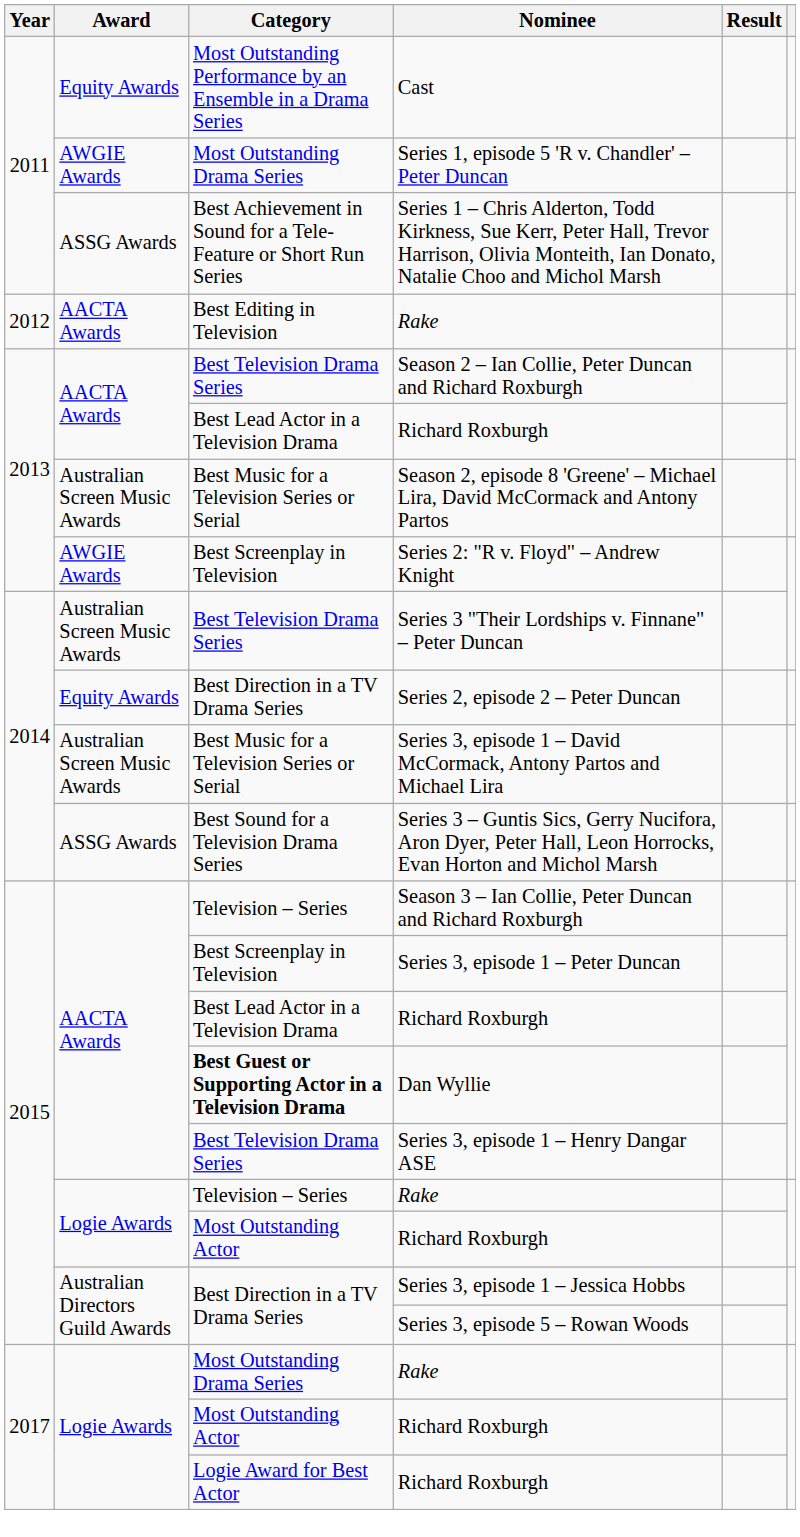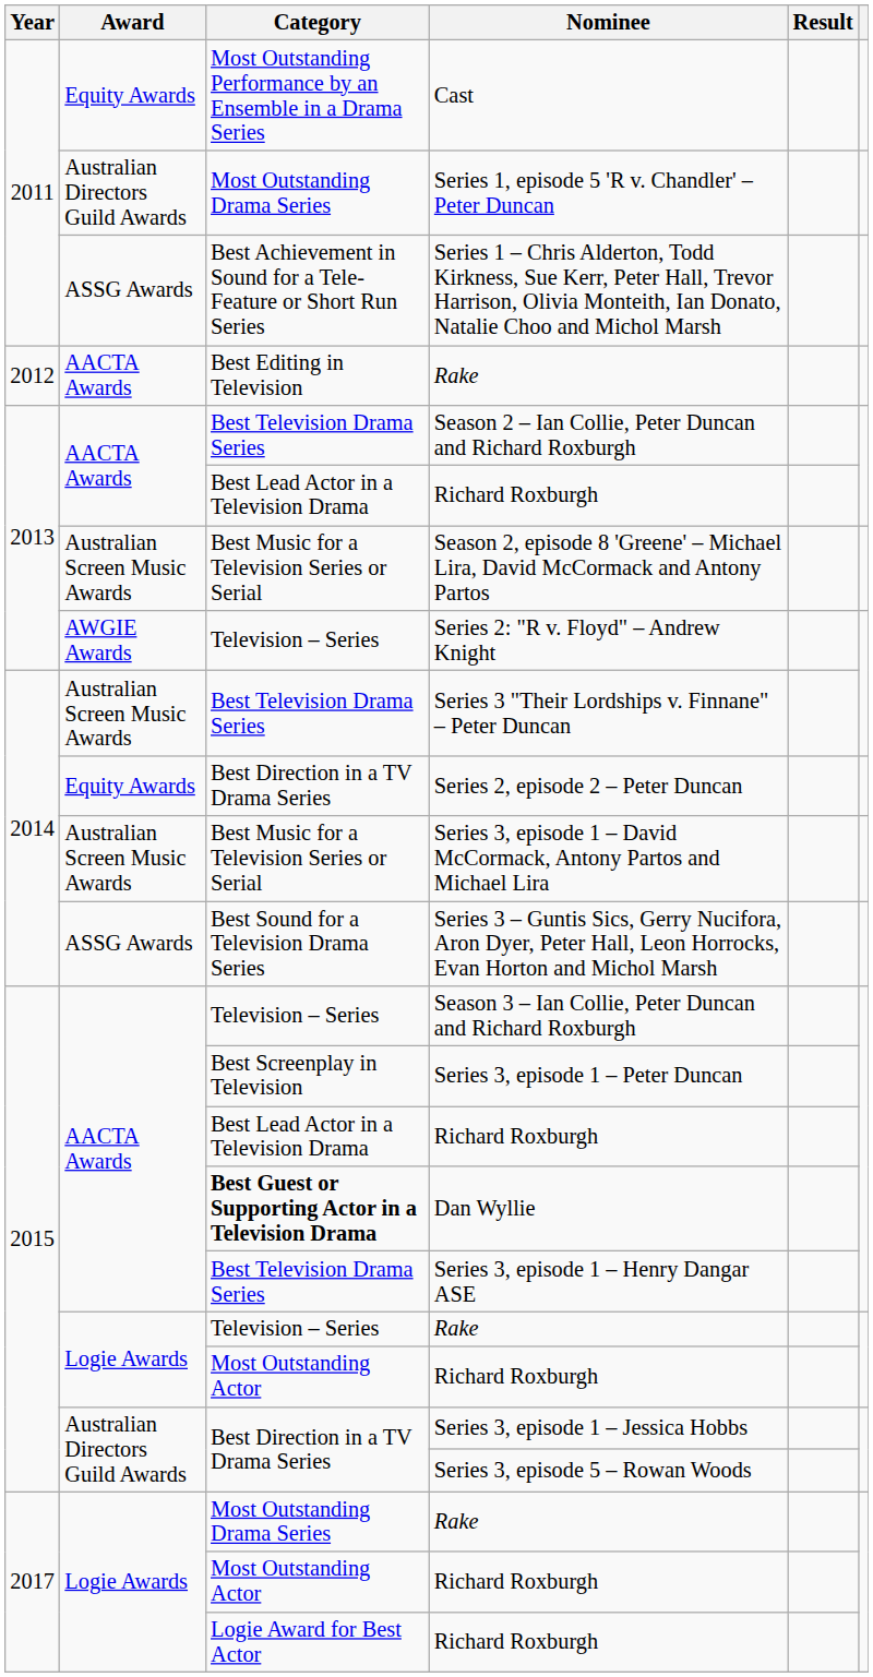Series 1, episode 5 'R v. Chandler' – Peter Duncan | Award: AWGIE Awards -> Australian Directors Guild Awards
Series 2: "R v. Floyd" – Andrew Knight | Category: Best Screenplay in Television -> Television – Series
